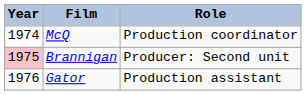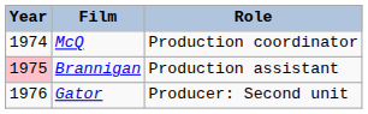Brannigan | Role: Producer: Second unit -> Production assistant
Gator | Role: Production assistant -> Producer: Second unit
